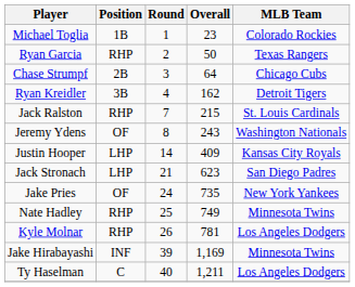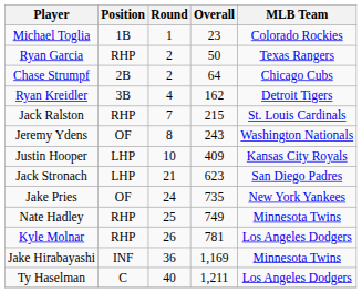Chase Strumpf | Round: 3 -> 2
Justin Hooper | Round: 14 -> 10
Jake Hirabayashi | Round: 39 -> 36
